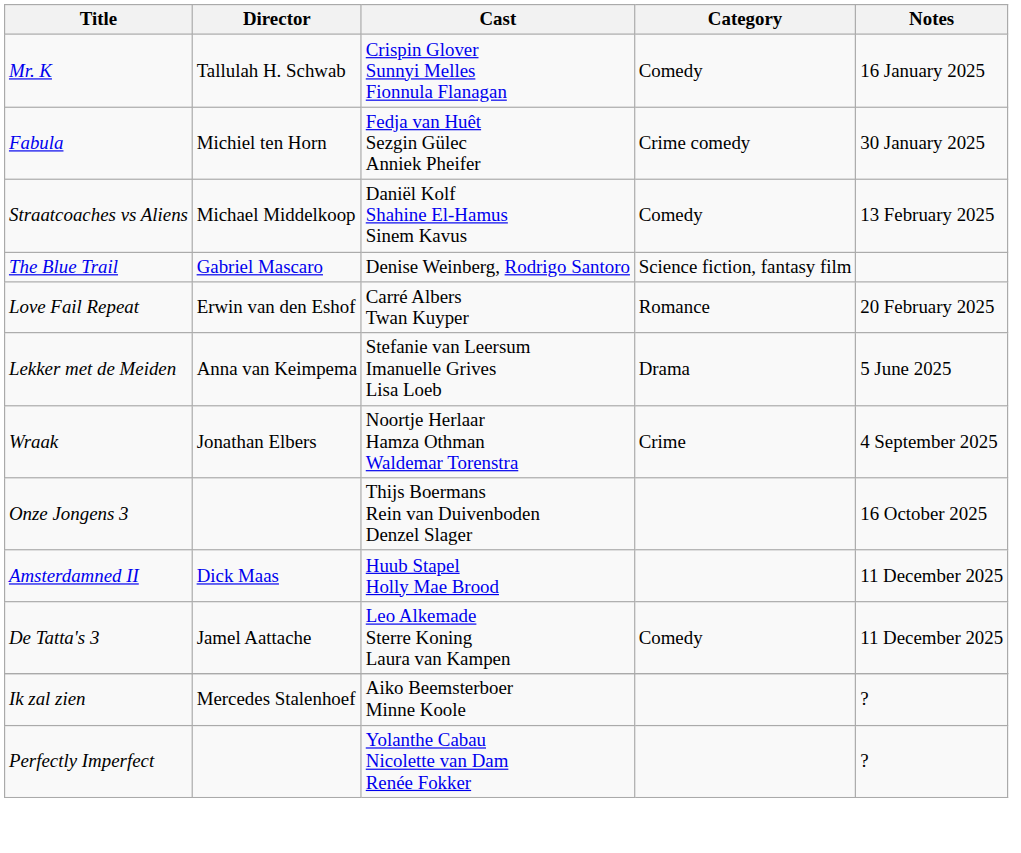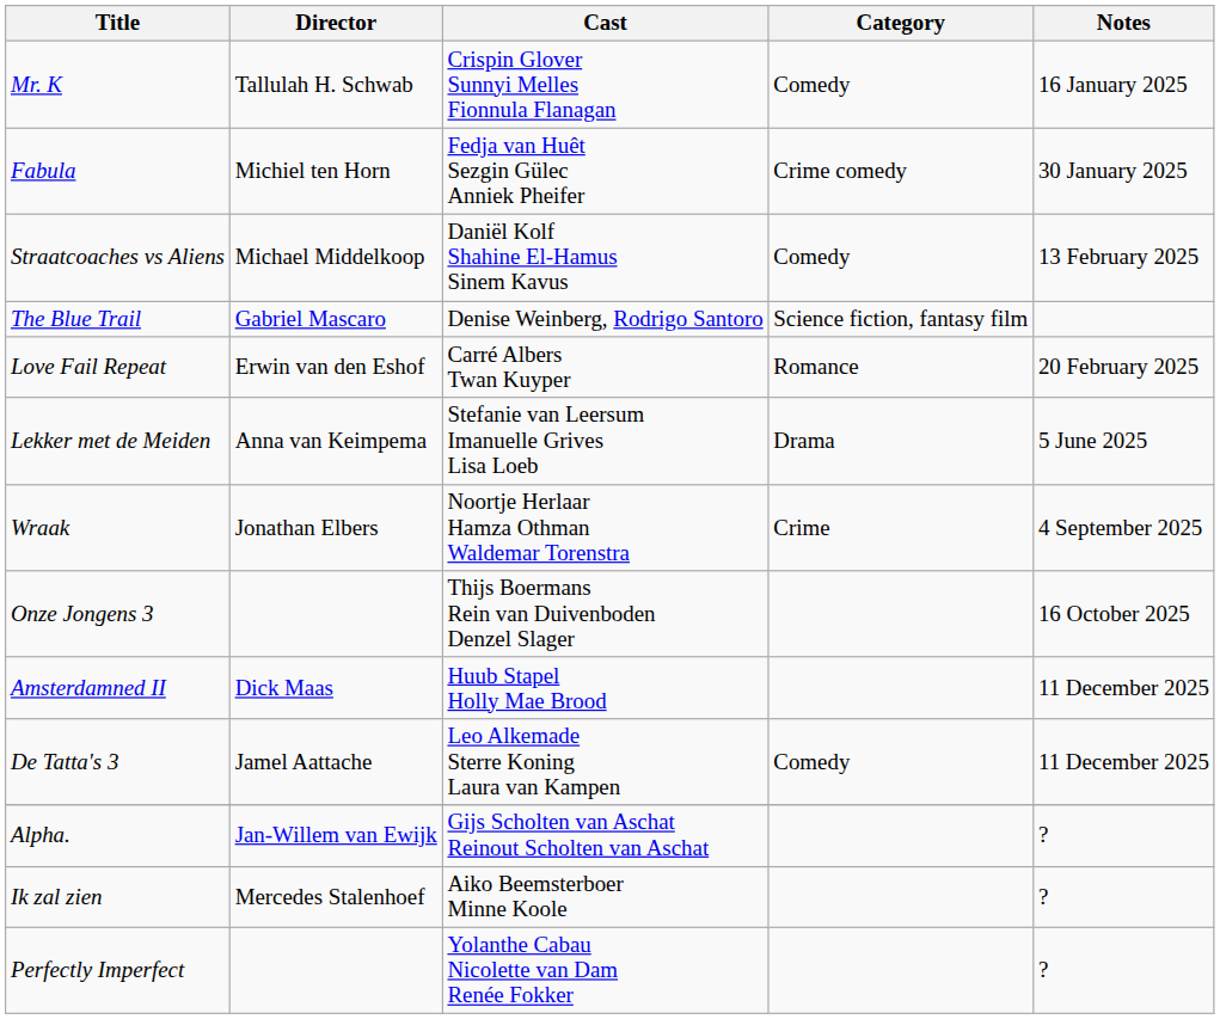+ row: Alpha. | Jan-Willem van Ewijk | Gijs Scholten van Aschat Reinout Scholten van Aschat | ?
